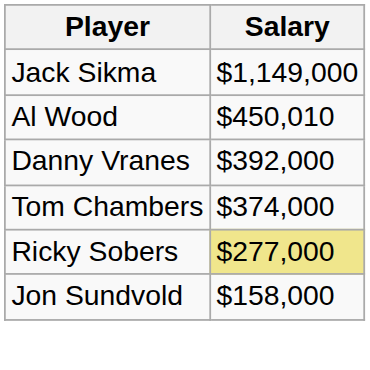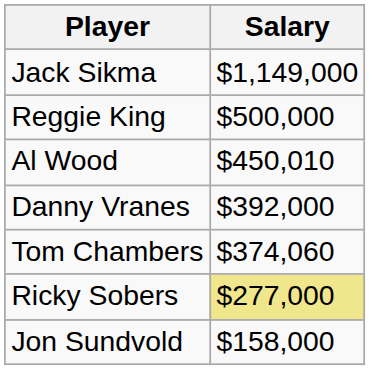+ row: Reggie King | $500,000
Tom Chambers | Salary: $374,000 -> $374,060
